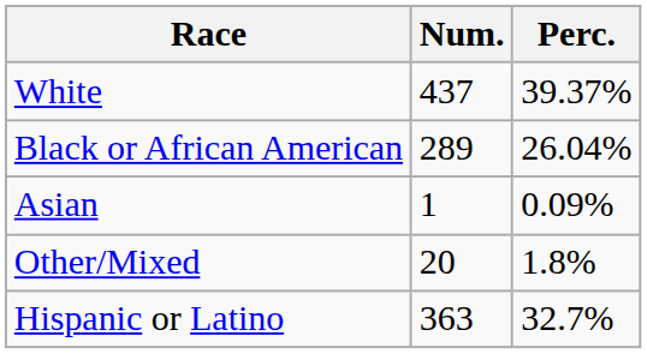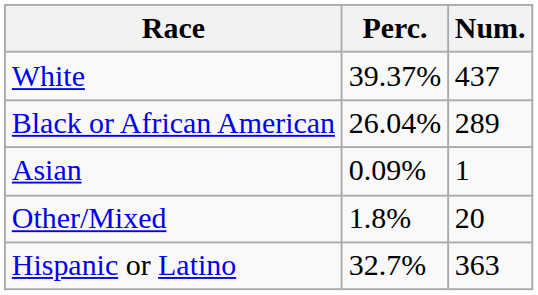columns swapped: Num. <-> Perc.
